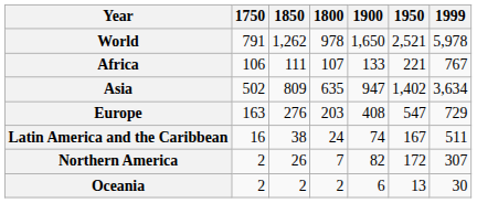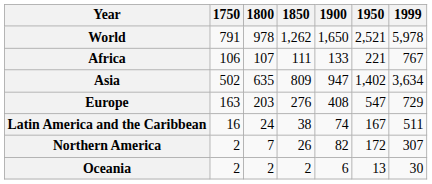columns swapped: 1800 <-> 1850
